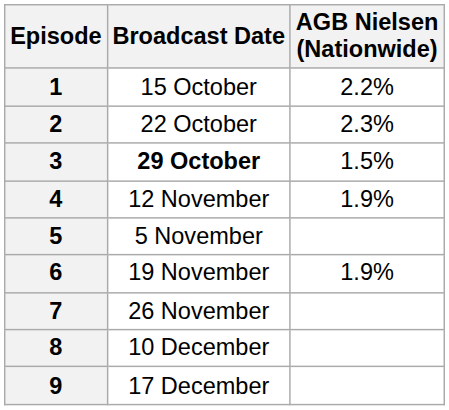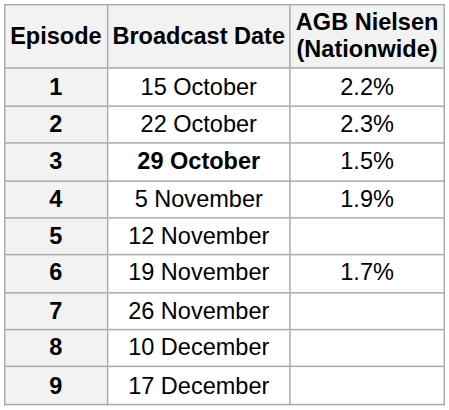4 | Broadcast Date: 12 November -> 5 November
5 | Broadcast Date: 5 November -> 12 November
6 | AGB Nielsen (Nationwide): 1.9% -> 1.7%
